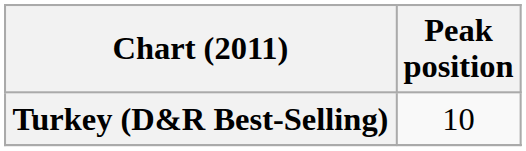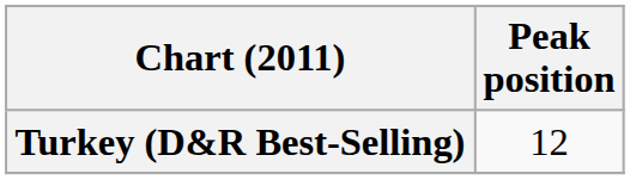Turkey (D&R Best-Selling) | Peak position: 10 -> 12
